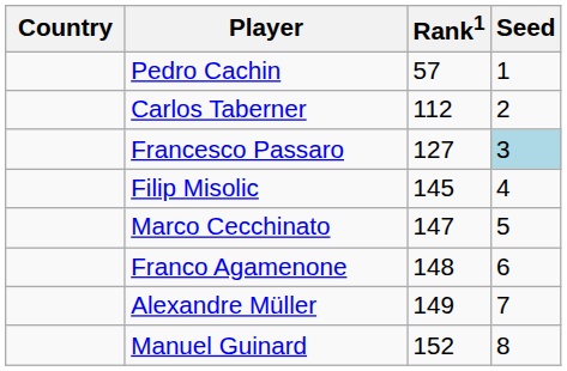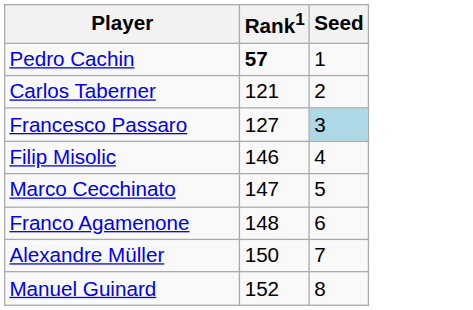- column: Country
Pedro Cachin | Rank1: normal -> bold
Carlos Taberner | Rank1: 112 -> 121
Filip Misolic | Rank1: 145 -> 146
Alexandre Müller | Rank1: 149 -> 150
